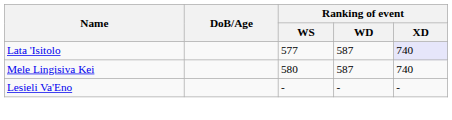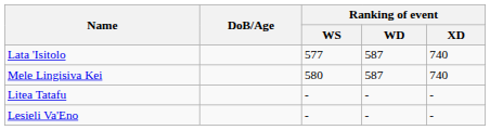Lata 'Isitolo | Ranking of event / XD: lavender background -> no background
+ row: Litea Tatafu | - | - | -
